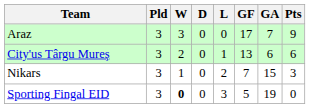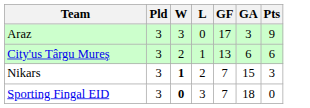- column: D | 0 | 0 | 0 | 0
Araz | GA: 7 -> 3
Nikars | W: normal -> bold
Sporting Fingal EID | GF: 5 -> 7
Sporting Fingal EID | GA: 19 -> 18
